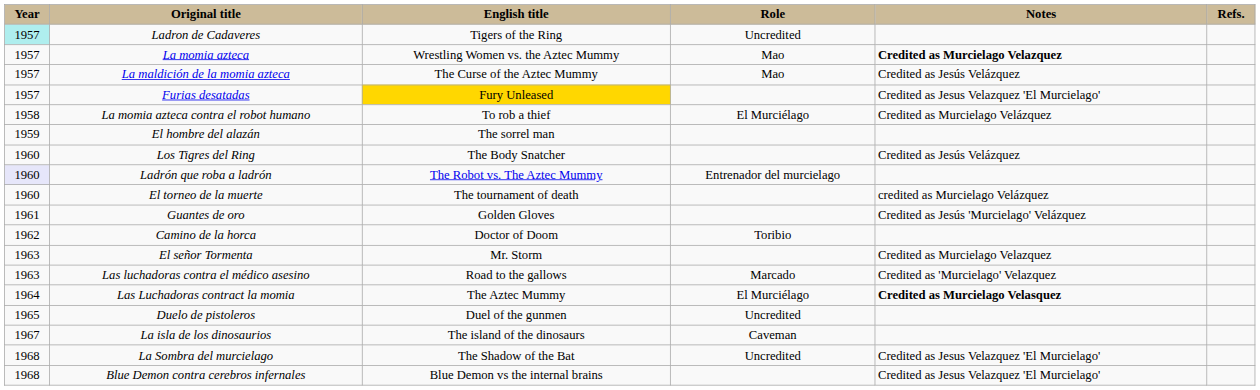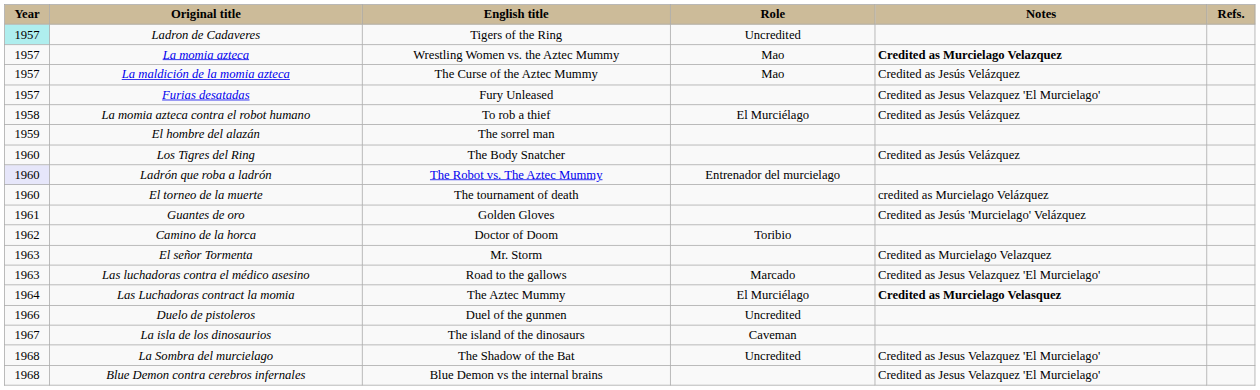Furias desatadas | English title: gold background -> no background
La momia azteca contra el robot humano | Notes: Credited as Murcielago Velázquez -> Credited as Jesús Velázquez
Las luchadoras contra el médico asesino | Notes: Credited as 'Murcielago' Velazquez -> Credited as Jesus Velazquez 'El Murcielago'
Duelo de pistoleros | Year: 1965 -> 1966
